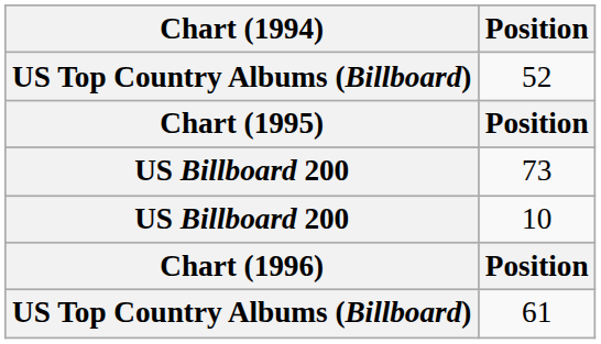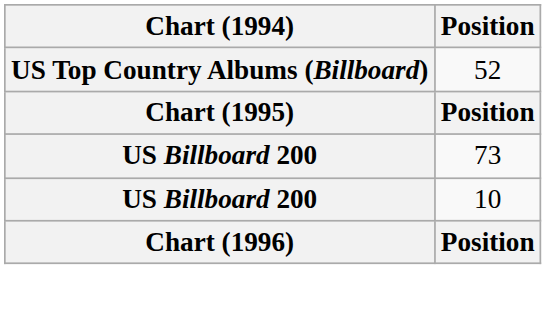- row: US Top Country Albums (Billboard) | 61
